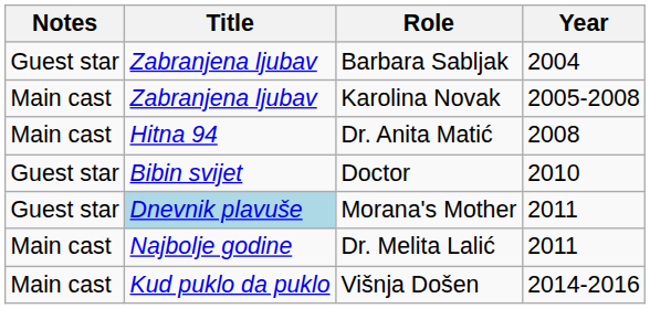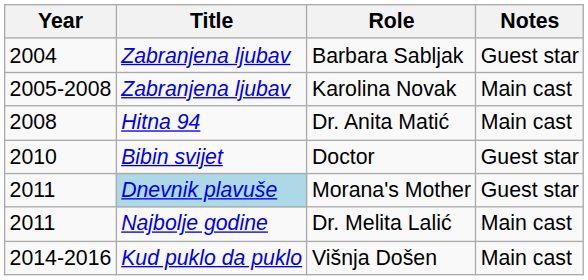columns swapped: Year <-> Notes
